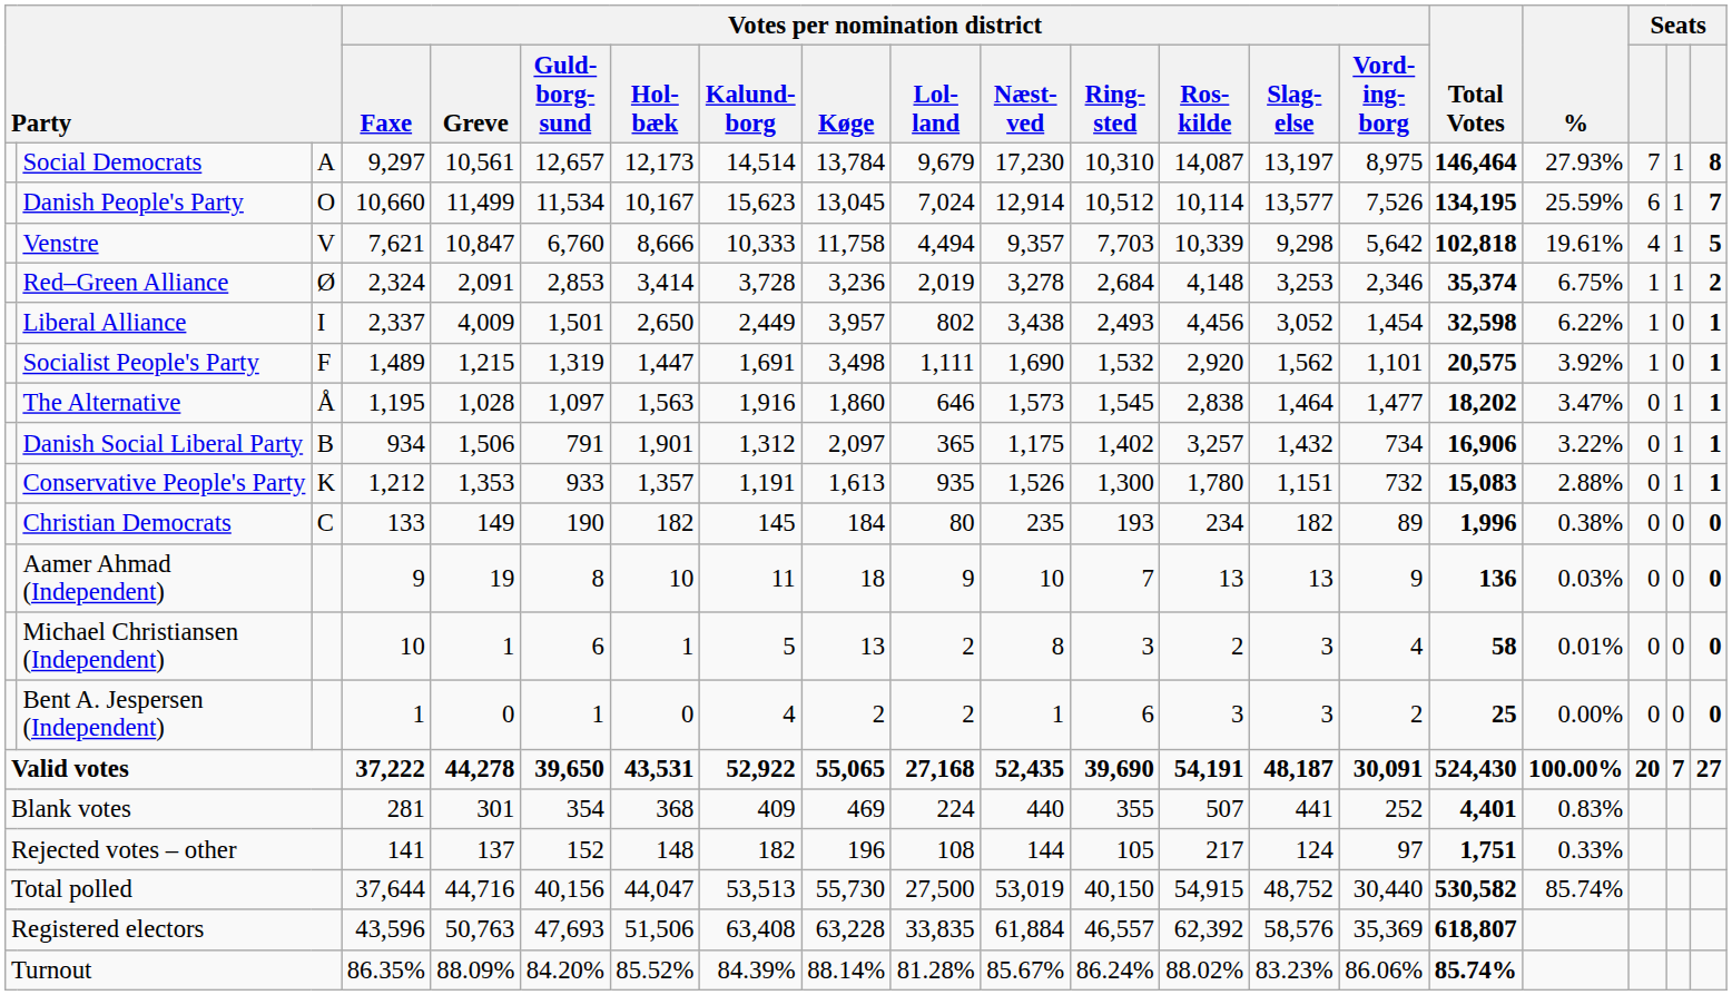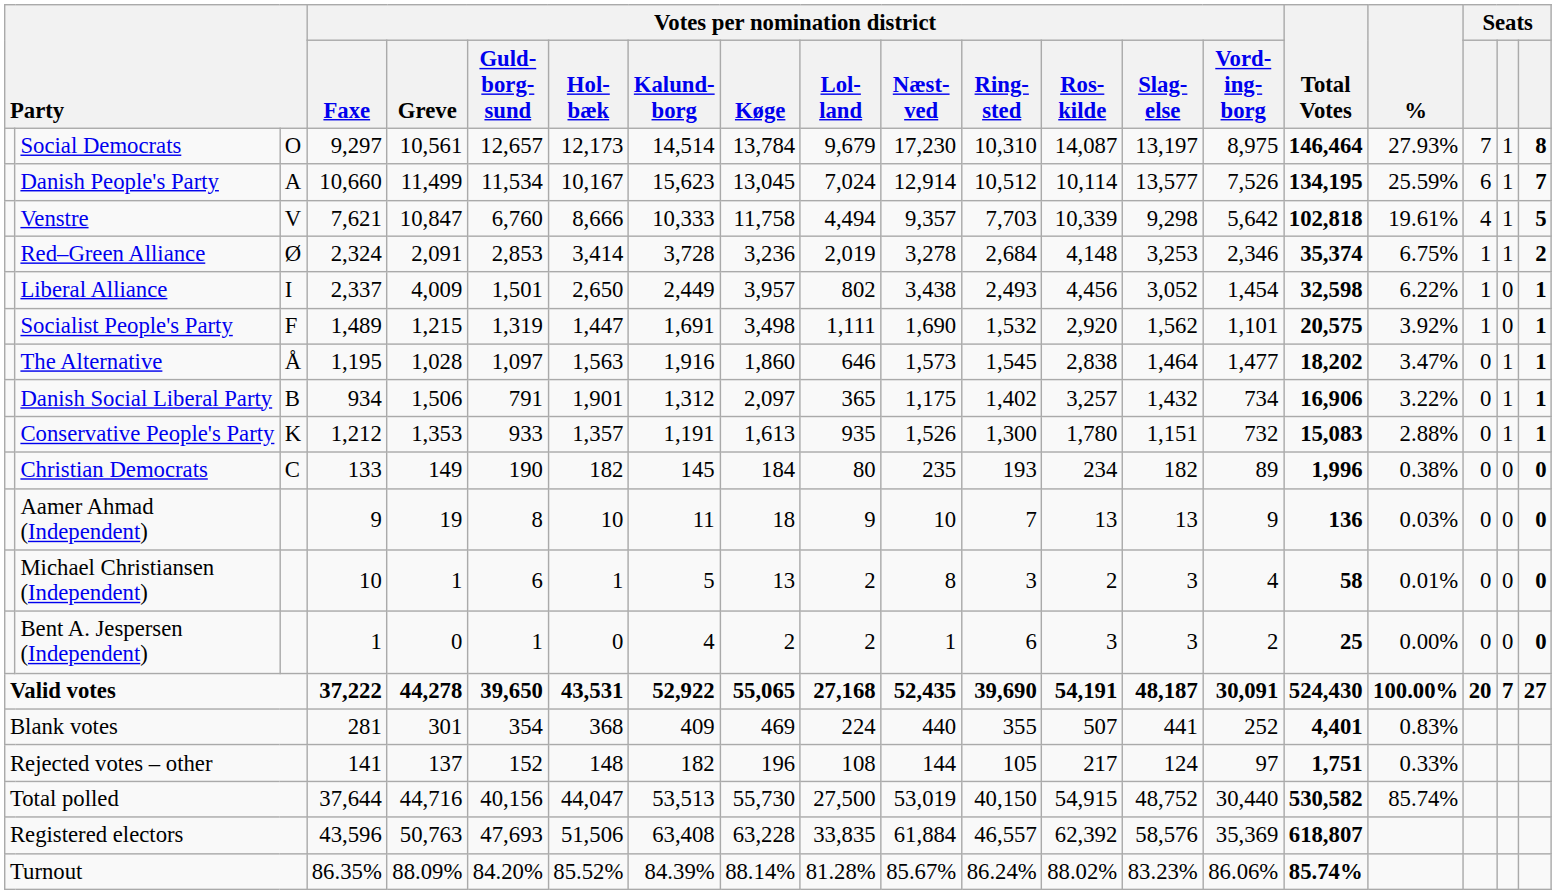Social Democrats | column 3: A -> O
Danish People's Party | column 3: O -> A
